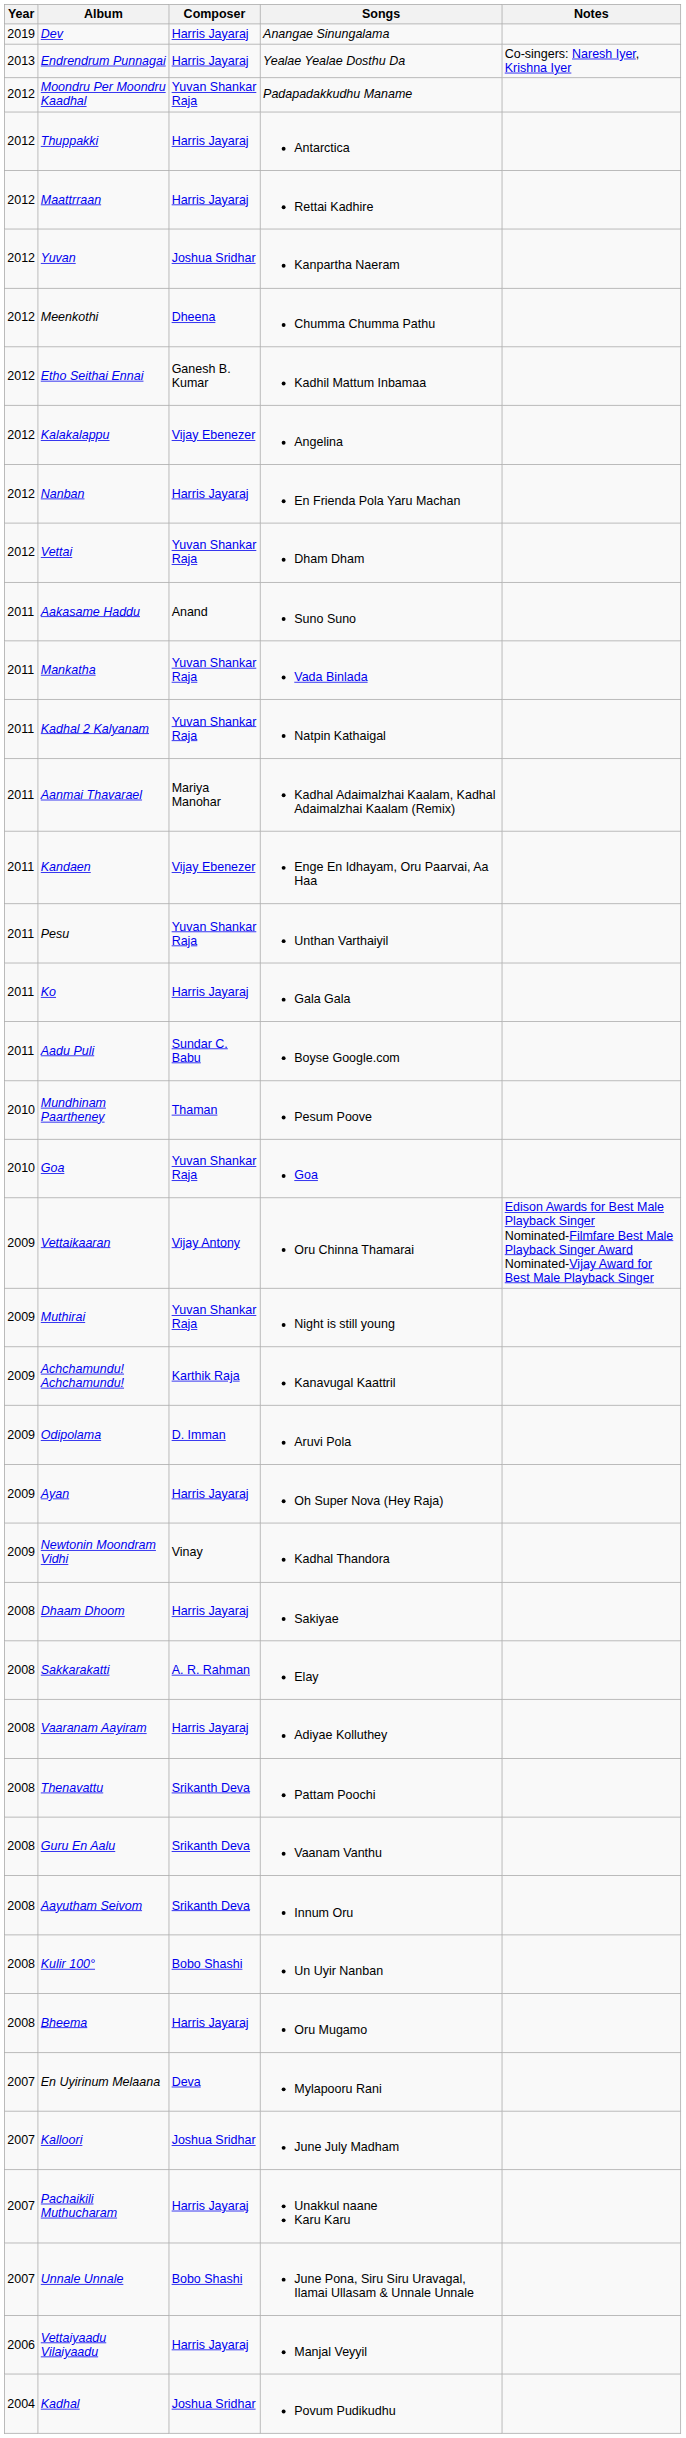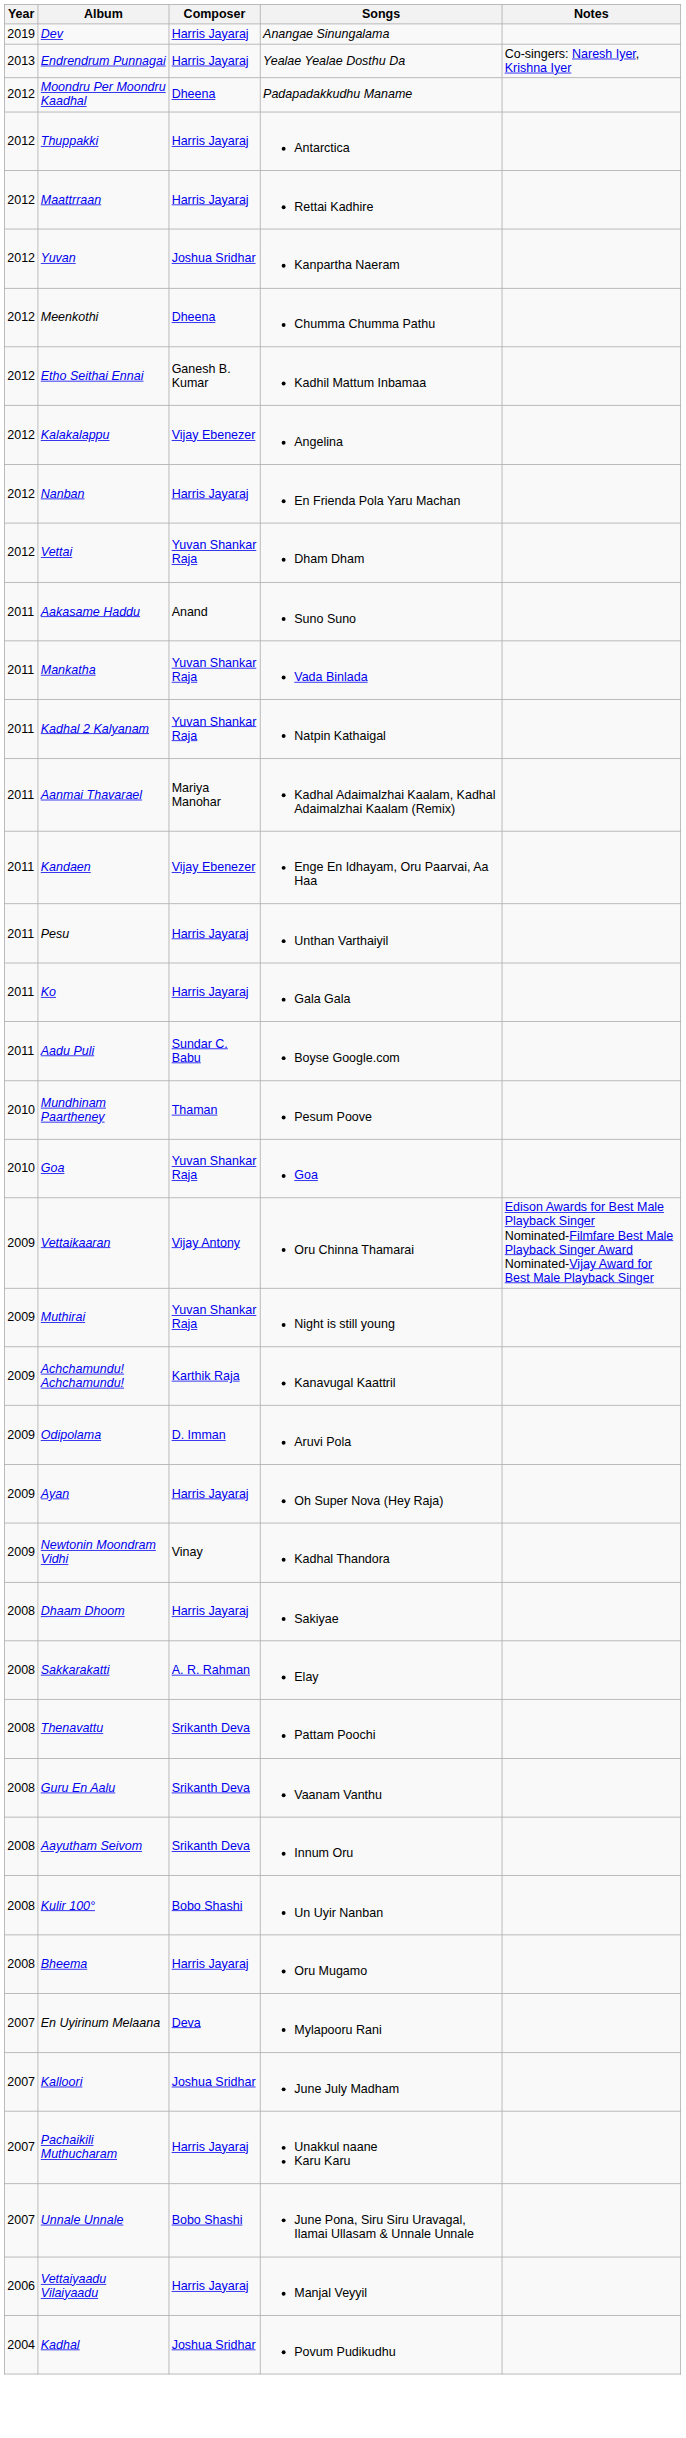Moondru Per Moondru Kaadhal | Composer: Yuvan Shankar Raja -> Dheena
Pesu | Composer: Yuvan Shankar Raja -> Harris Jayaraj
- row: 2008 | Vaaranam Aayiram | Harris Jayaraj | Adiyae Kolluthey
